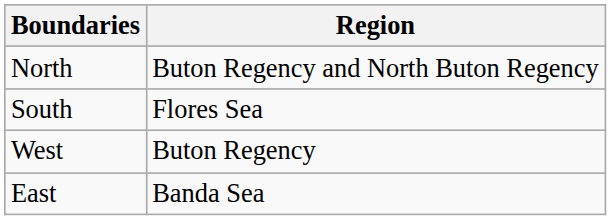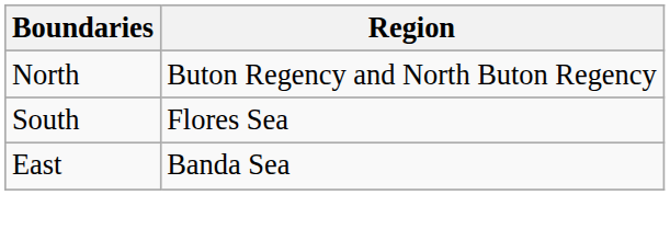- row: West | Buton Regency
